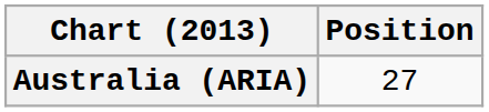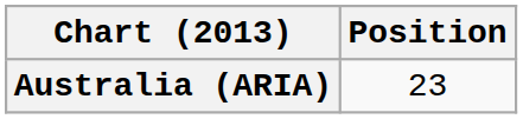Australia (ARIA) | Position: 27 -> 23
